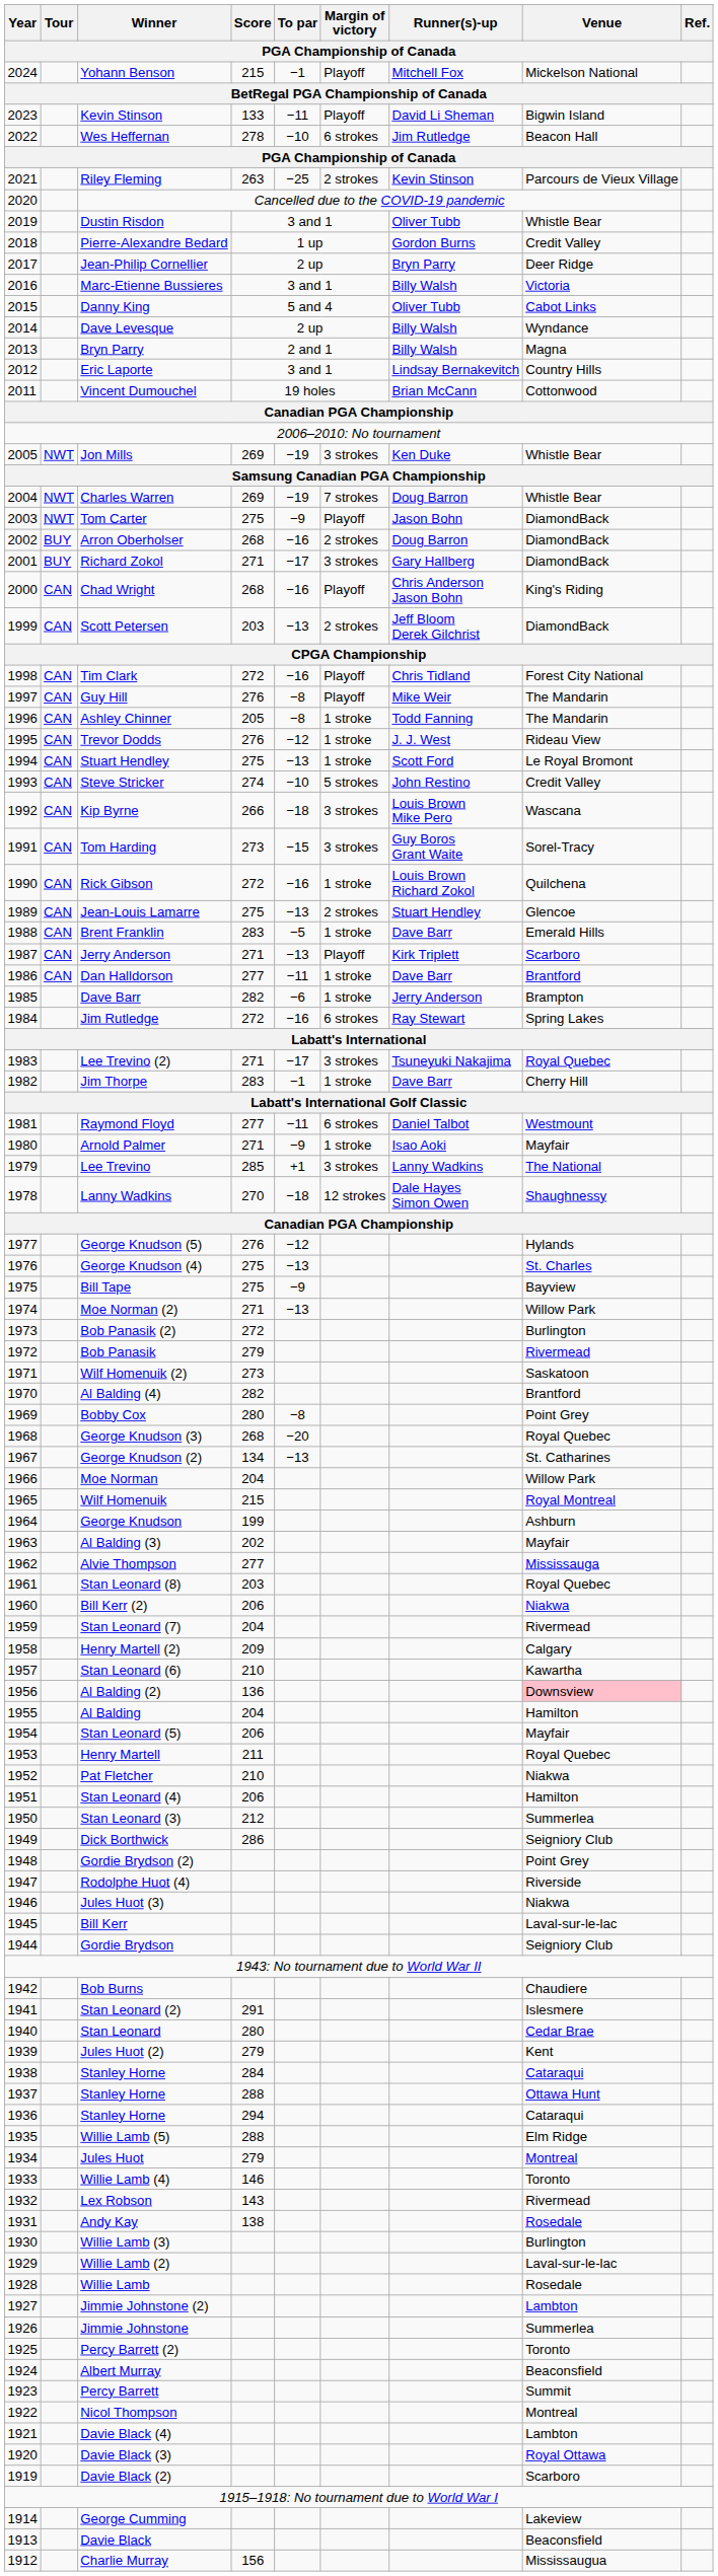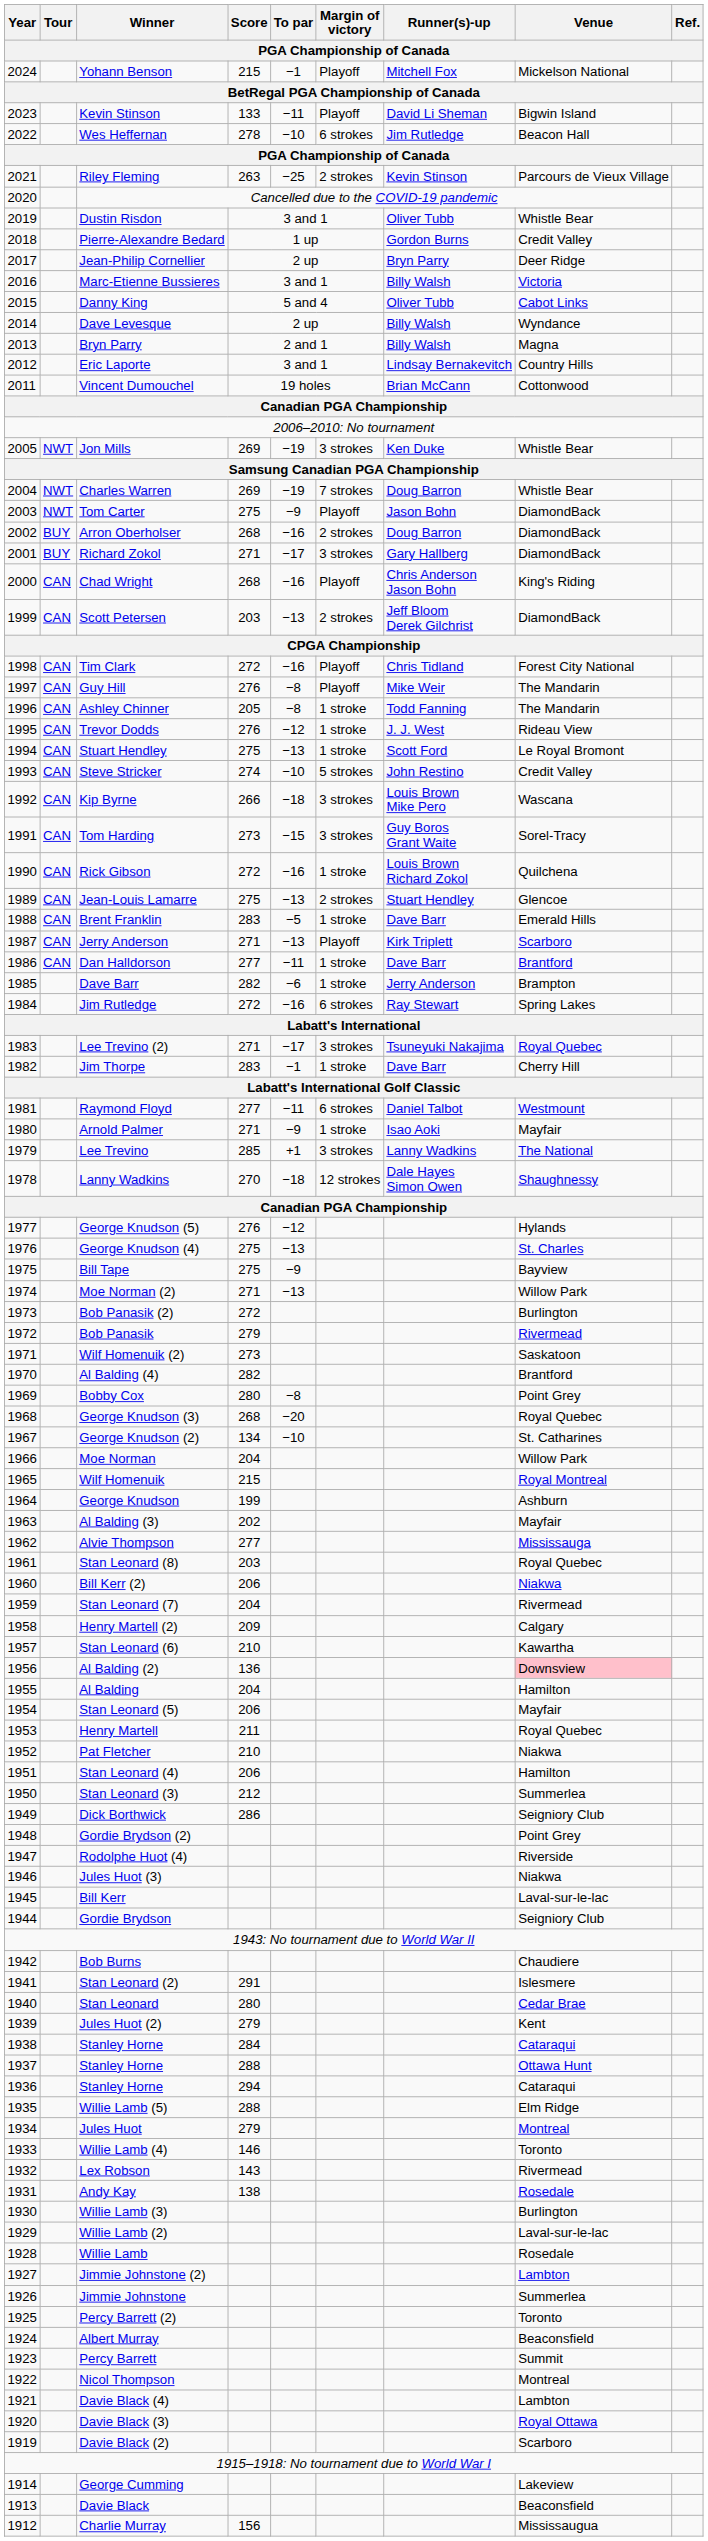George Knudson (2) | To par: −13 -> −10
